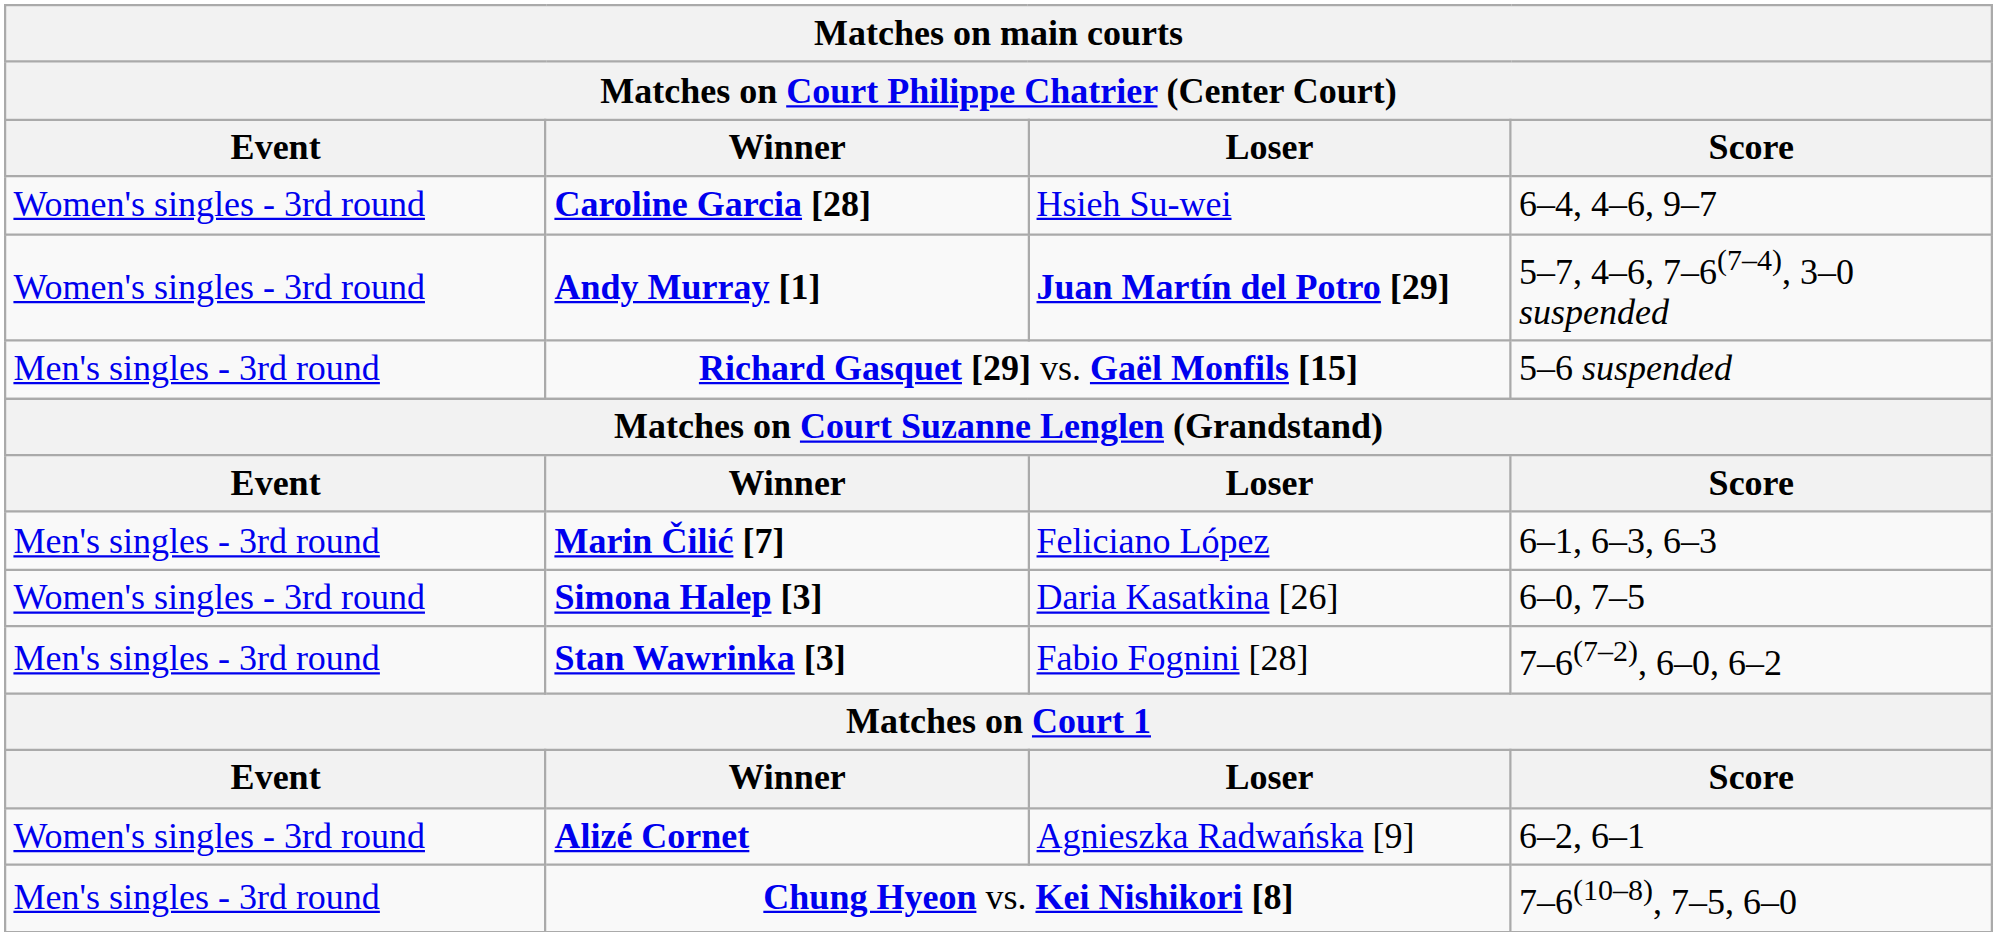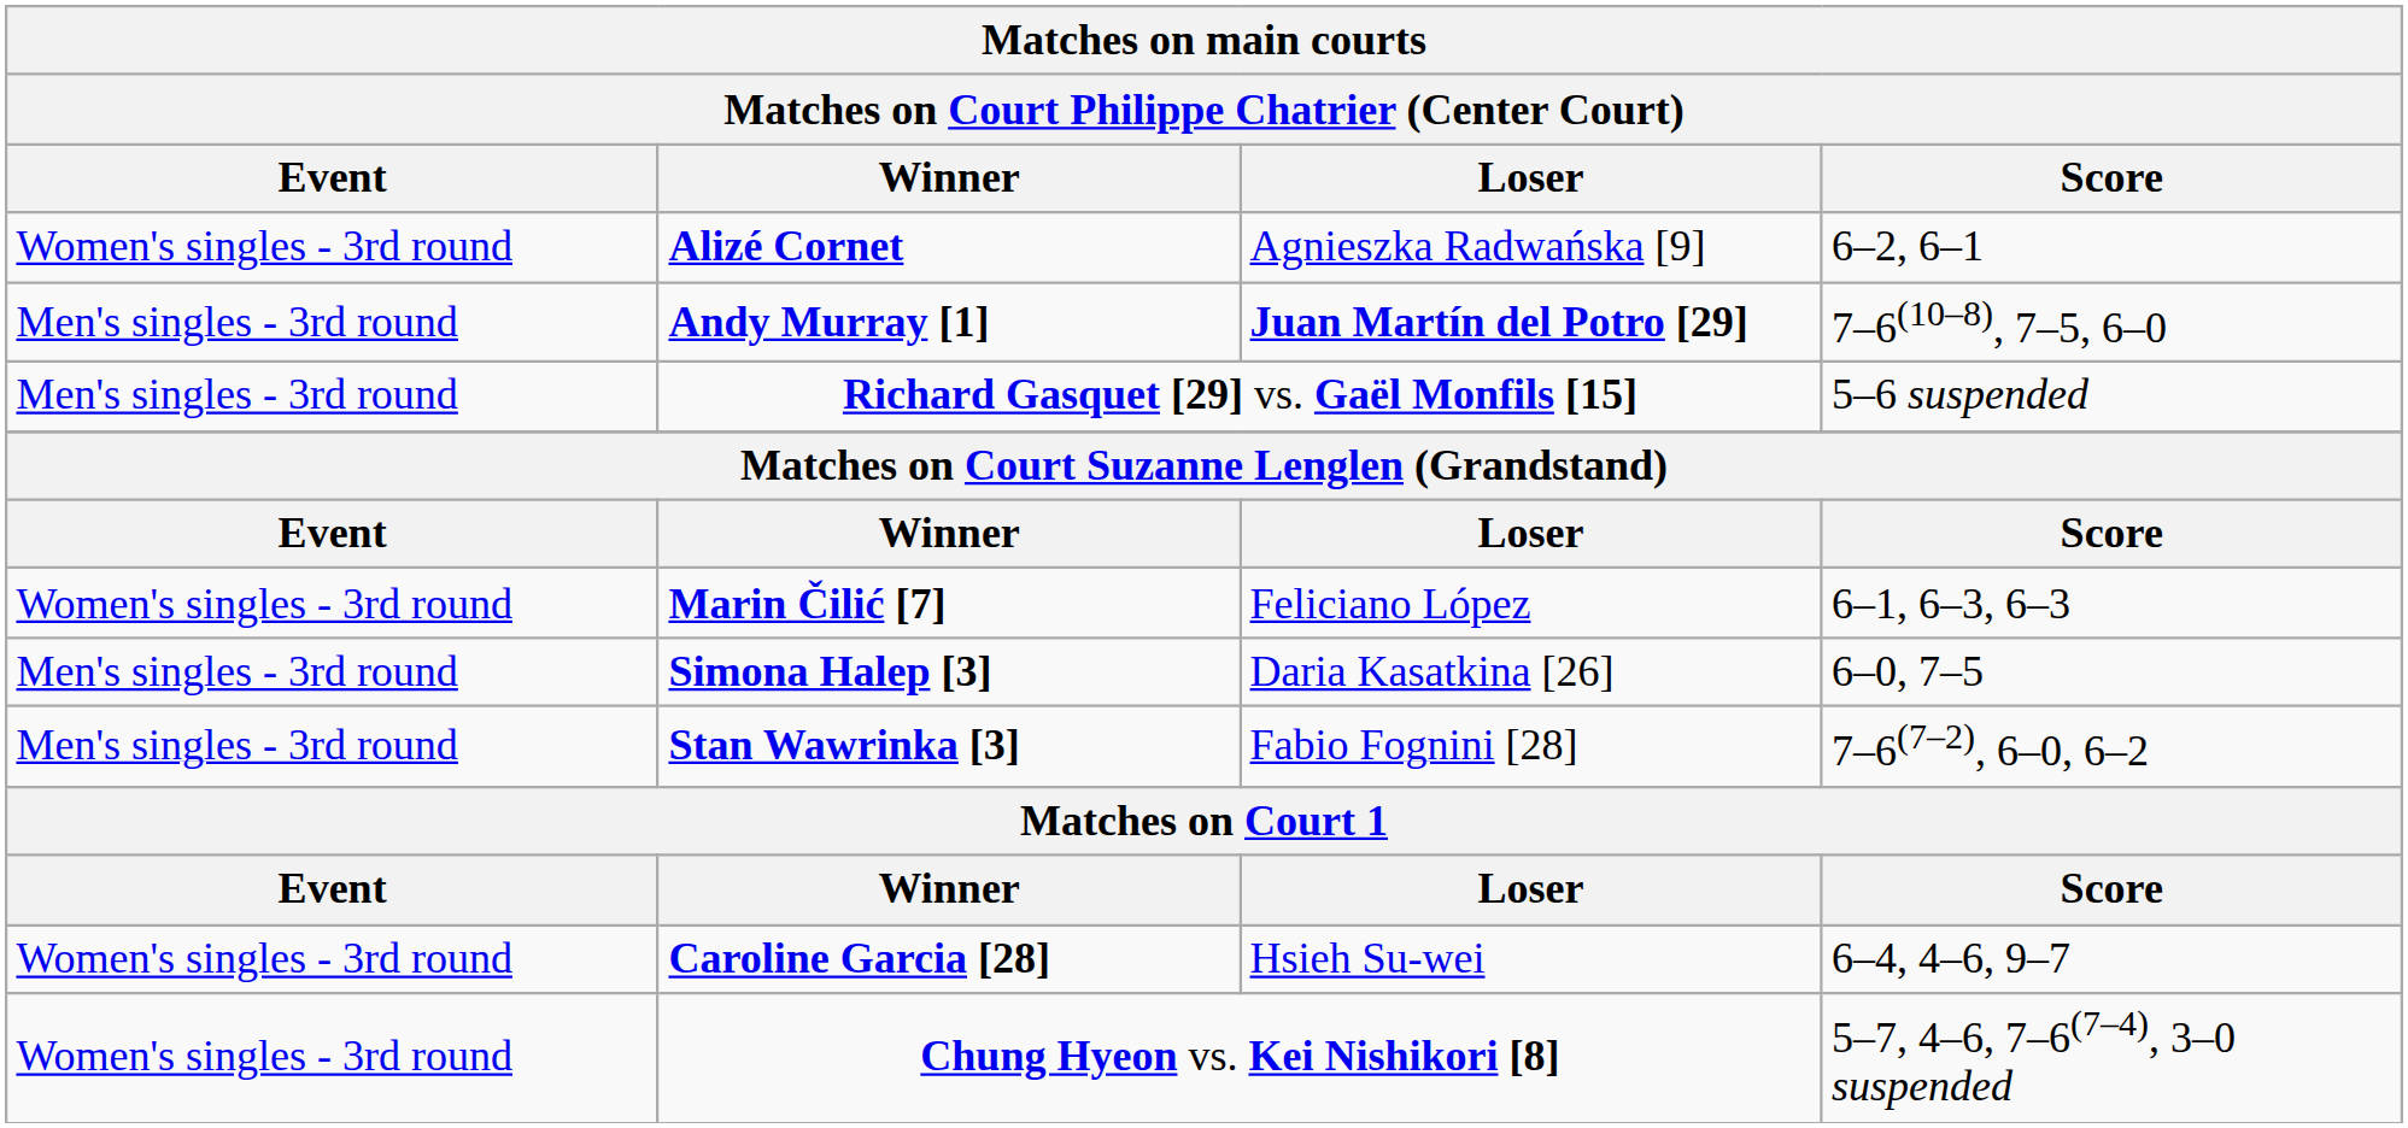rows swapped: Alizé Cornet <-> Caroline Garcia [28]
Andy Murray [1] | Event: Women's singles - 3rd round -> Men's singles - 3rd round
Andy Murray [1] | Score: 5–7, 4–6, 7–6(7–4), 3–0 suspended -> 7–6(10–8), 7–5, 6–0
Marin Čilić [7] | Event: Men's singles - 3rd round -> Women's singles - 3rd round
Simona Halep [3] | Event: Women's singles - 3rd round -> Men's singles - 3rd round
Chung Hyeon vs. Kei Nishikori [8] | Event: Men's singles - 3rd round -> Women's singles - 3rd round
Chung Hyeon vs. Kei Nishikori [8] | Score: 7–6(10–8), 7–5, 6–0 -> 5–7, 4–6, 7–6(7–4), 3–0 suspended
